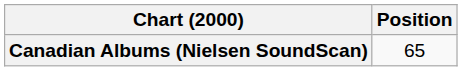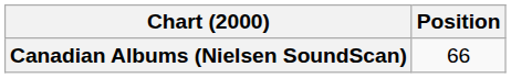Canadian Albums (Nielsen SoundScan) | Position: 65 -> 66
